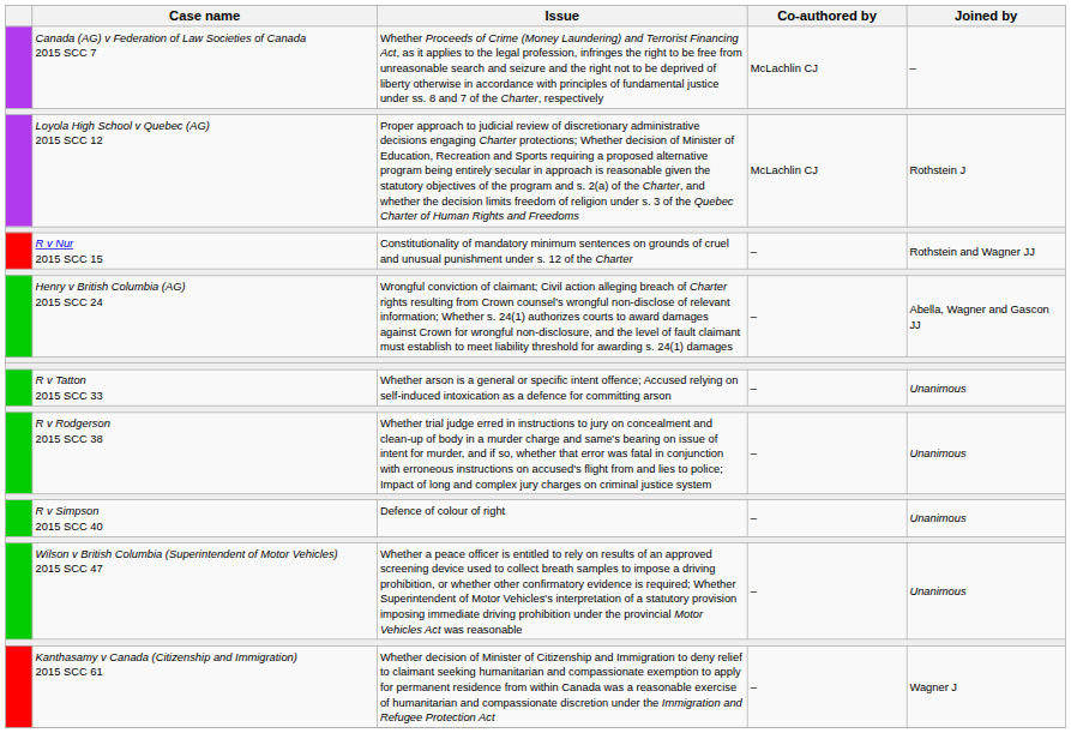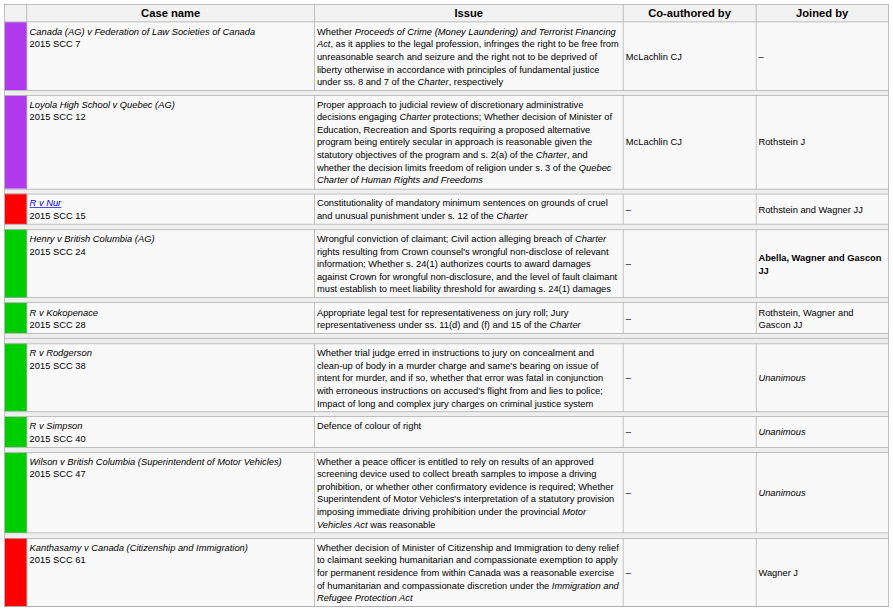Henry v British Columbia (AG) 2015 SCC 24 | Joined by: normal -> bold
+ row: R v Kokopenace 2015 SCC 28 | Appropriate legal test for representativeness on jury roll; Jury representativeness under ss. 11(d) and (f) and 15 of the Charter | – | Rothstein, Wagner and Gascon JJ
- row: R v Tatton 2015 SCC 33 | Whether arson is a general or specific intent offence; Accused relying on self-induced intoxication as a defence for committing arson | – | Unanimous
